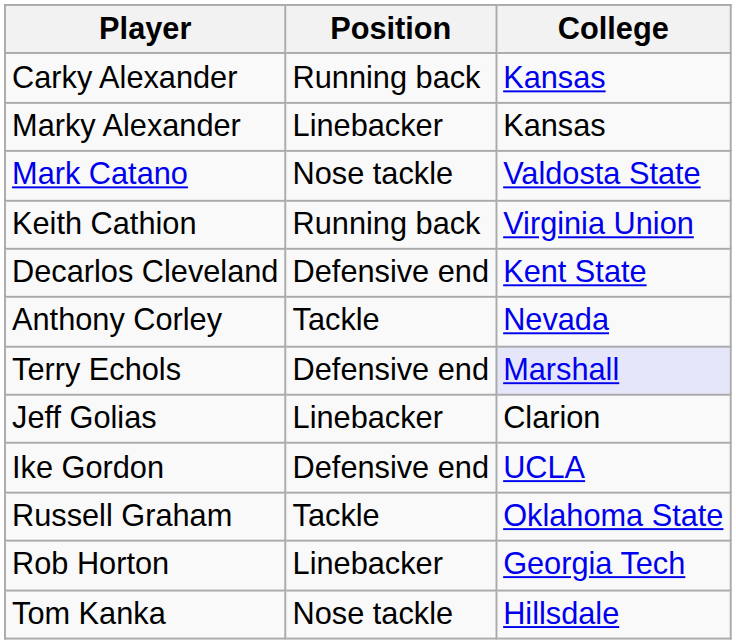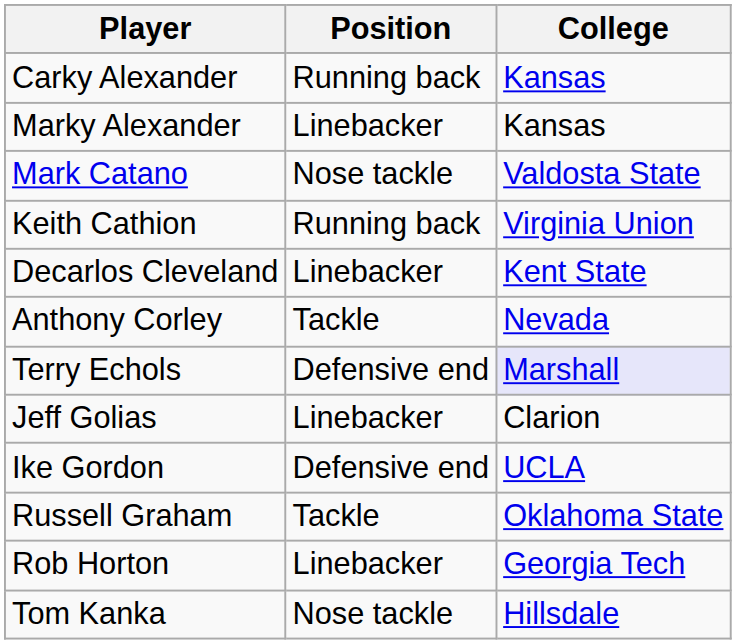Decarlos Cleveland | Position: Defensive end -> Linebacker
